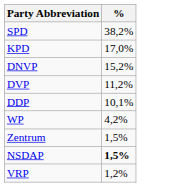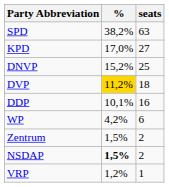+ column: seats | 63 | 27 | 25 | 18 | 16 | 6 | 2 | 2 | 1
DVP | %: no background -> gold background
